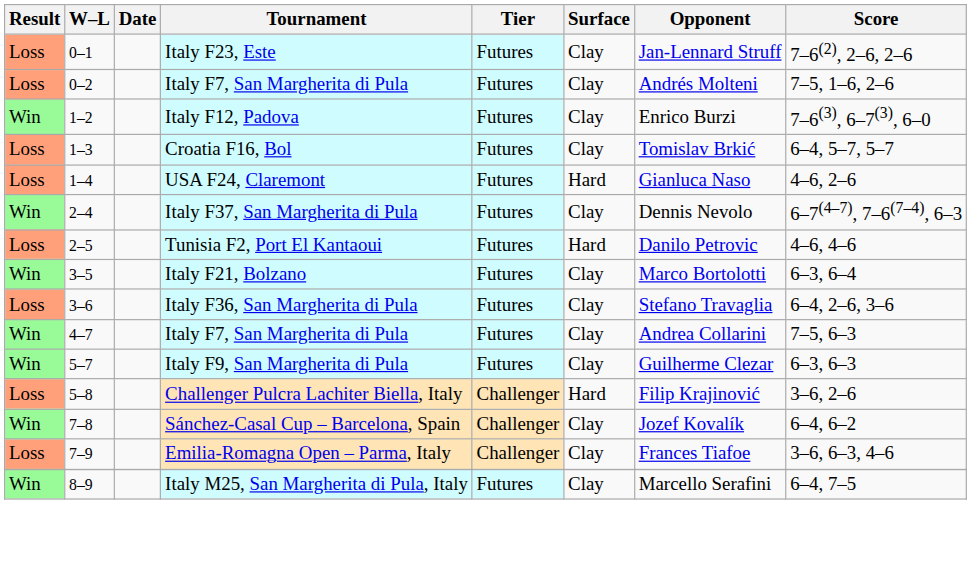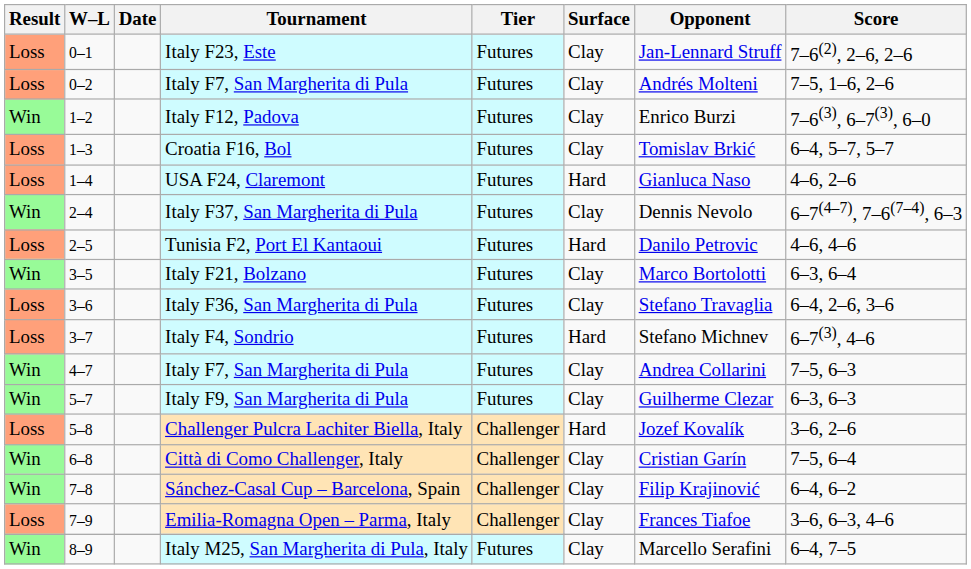+ row: Loss | 3–7 | Italy F4, Sondrio | Futures | Hard | Stefano Michnev | 6–7(3), 4–6
Challenger Pulcra Lachiter Biella, Italy | Opponent: Filip Krajinović -> Jozef Kovalík
+ row: Win | 6–8 | Città di Como Challenger, Italy | Challenger | Clay | Cristian Garín | 7–5, 6–4
Sánchez-Casal Cup – Barcelona, Spain | Opponent: Jozef Kovalík -> Filip Krajinović
